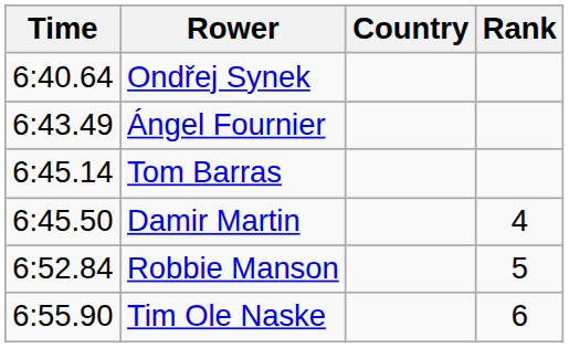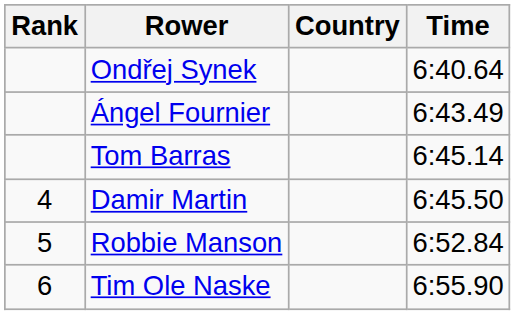columns swapped: Rank <-> Time
